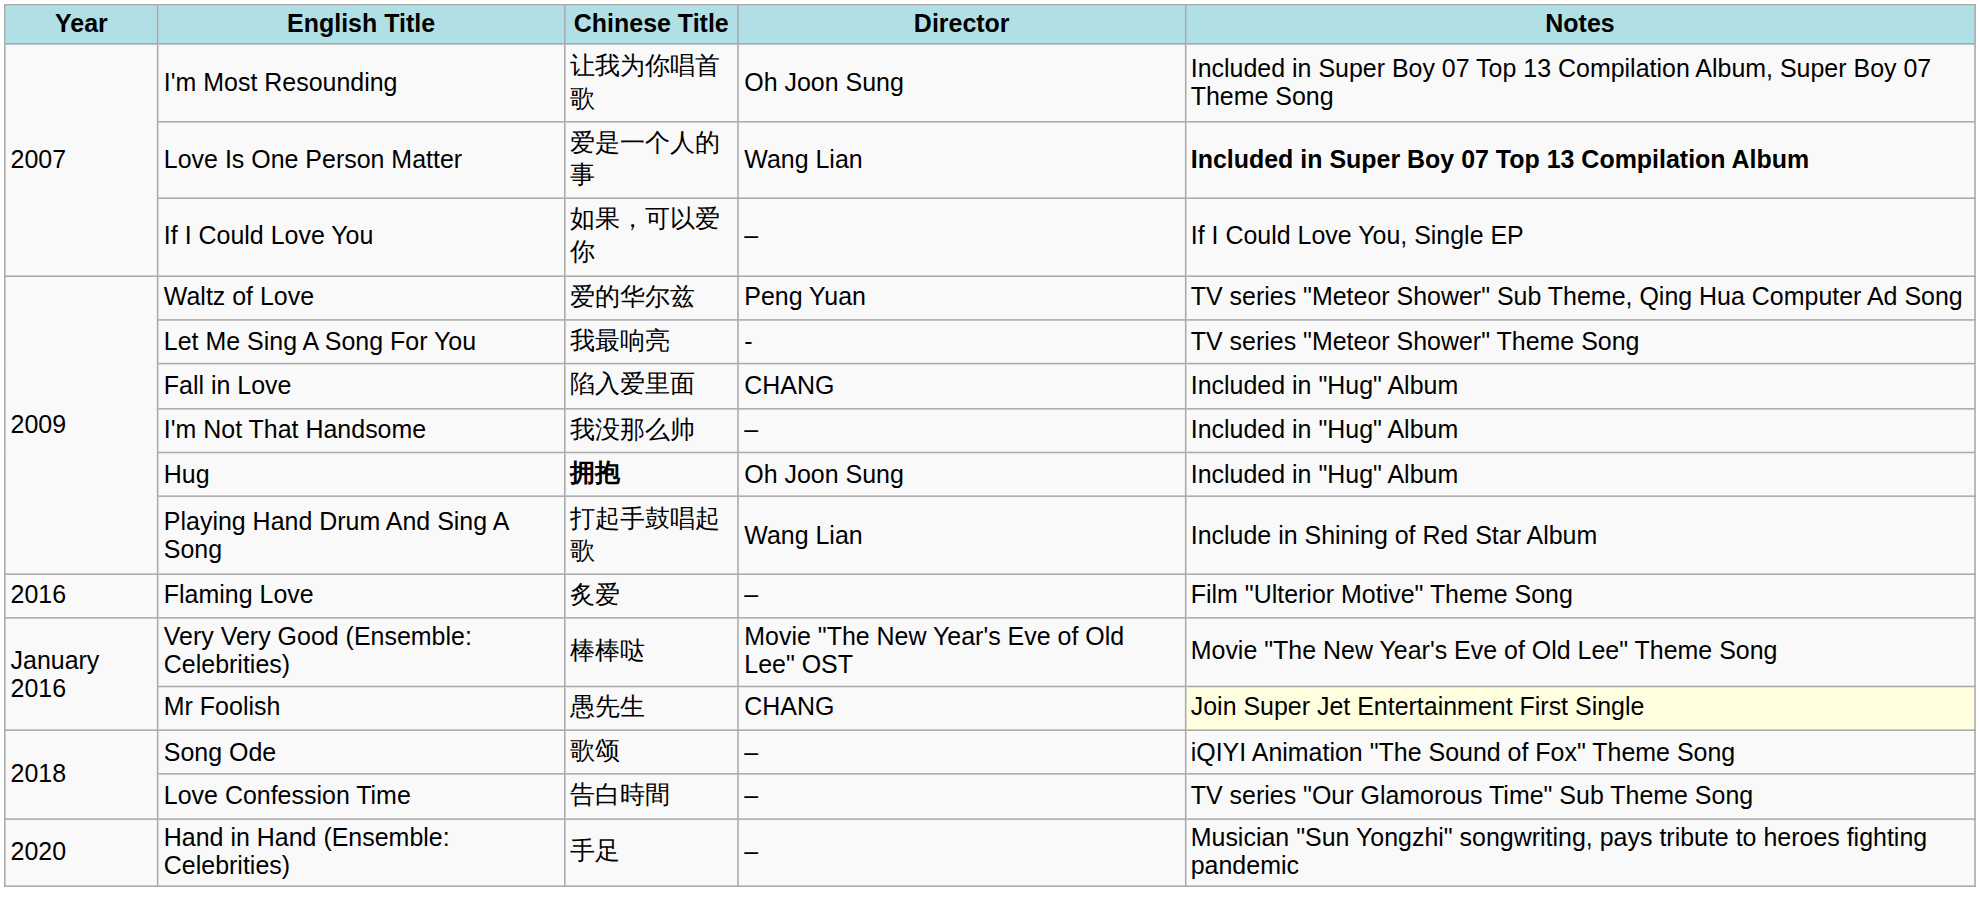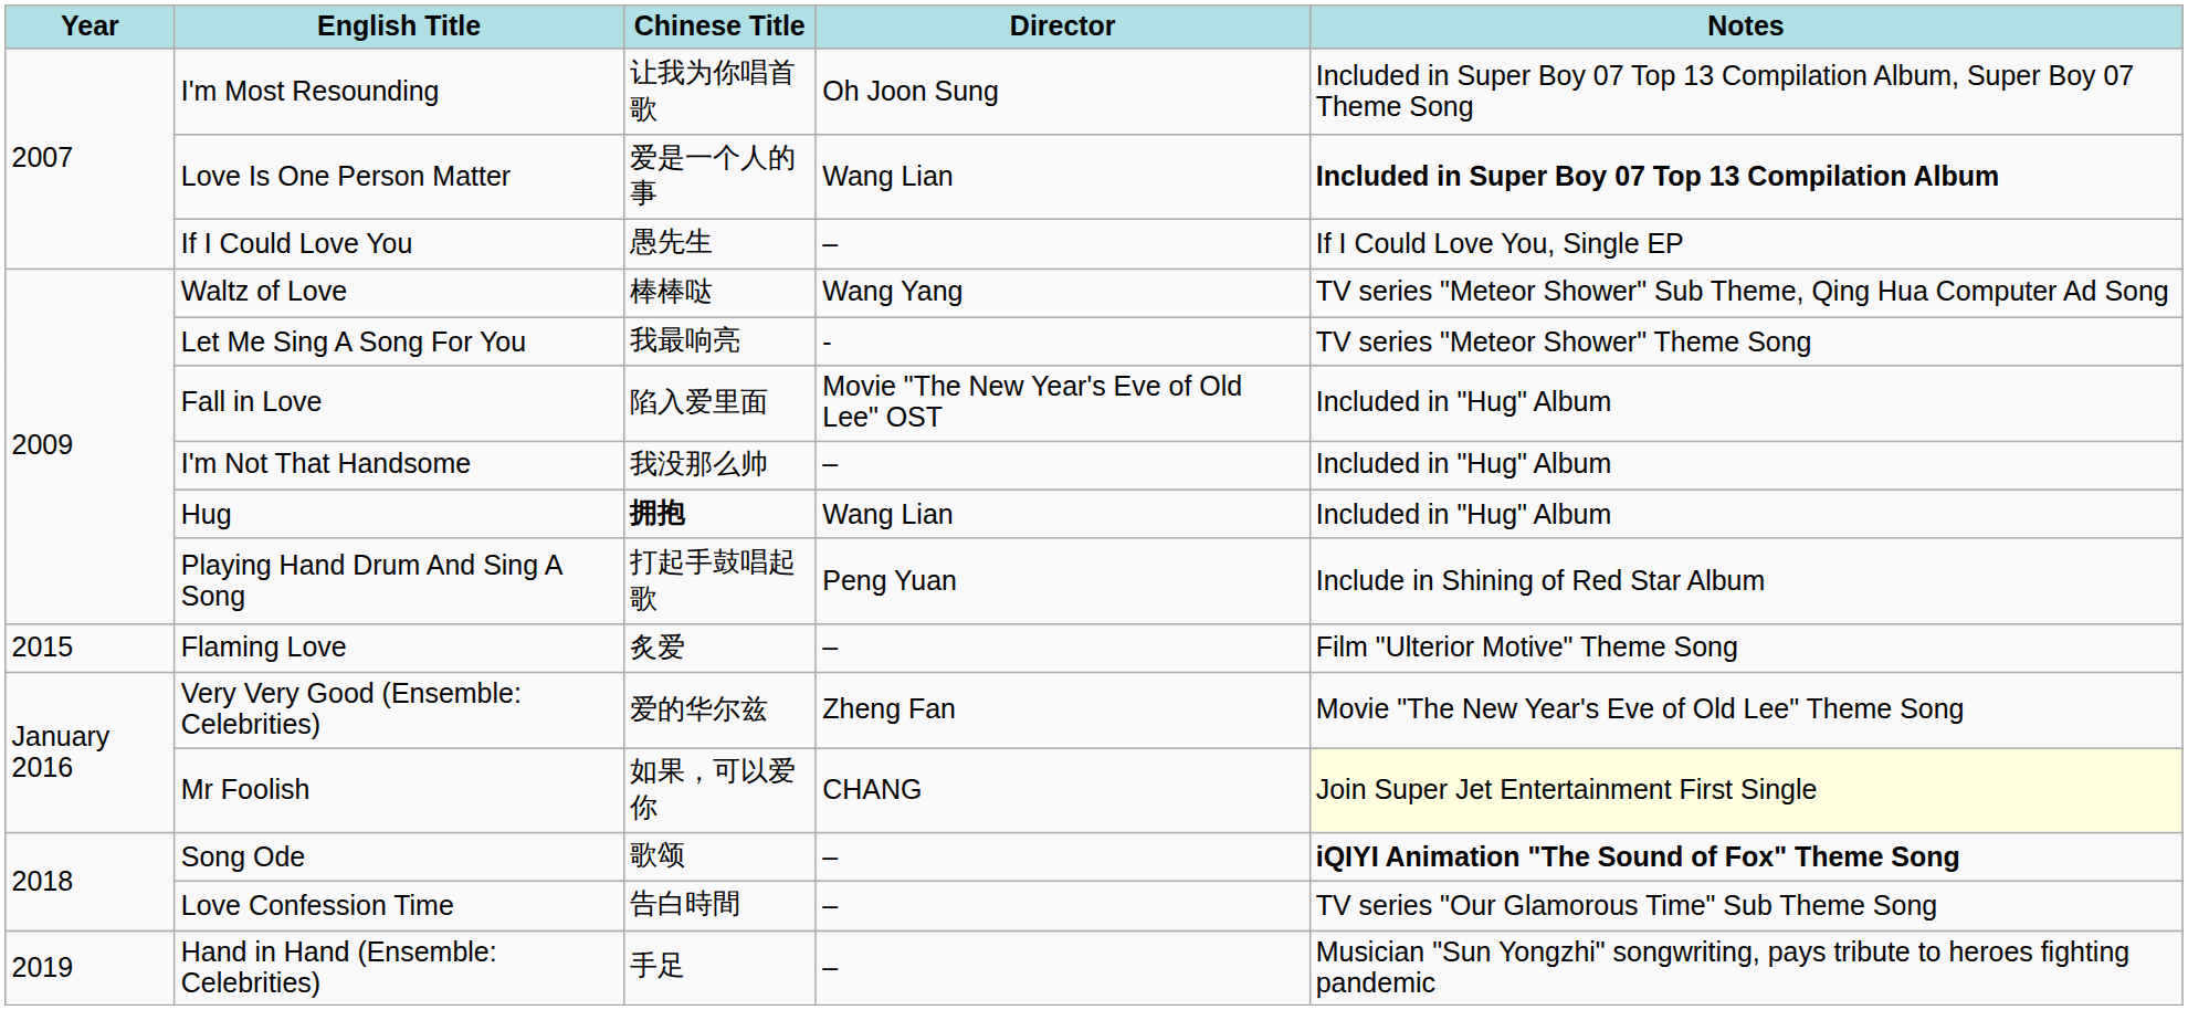If I Could Love You | column 3: 如果，可以爱你 -> 愚先生
Waltz of Love | column 3: 爱的华尔兹 -> 棒棒哒
Waltz of Love | column 4: Peng Yuan -> Wang Yang
Fall in Love | column 4: CHANG -> Movie "The New Year's Eve of Old Lee" OST
Hug | column 4: Oh Joon Sung -> Wang Lian
Playing Hand Drum And Sing A Song | column 4: Wang Lian -> Peng Yuan
Flaming Love | column 1: 2016 -> 2015
Very Very Good (Ensemble: Celebrities) | column 3: 棒棒哒 -> 爱的华尔兹
Very Very Good (Ensemble: Celebrities) | column 4: Movie "The New Year's Eve of Old Lee" OST -> Zheng Fan
Mr Foolish | column 3: 愚先生 -> 如果，可以爱你
Song Ode | column 5: normal -> bold
Hand in Hand (Ensemble: Celebrities) | column 1: 2020 -> 2019
